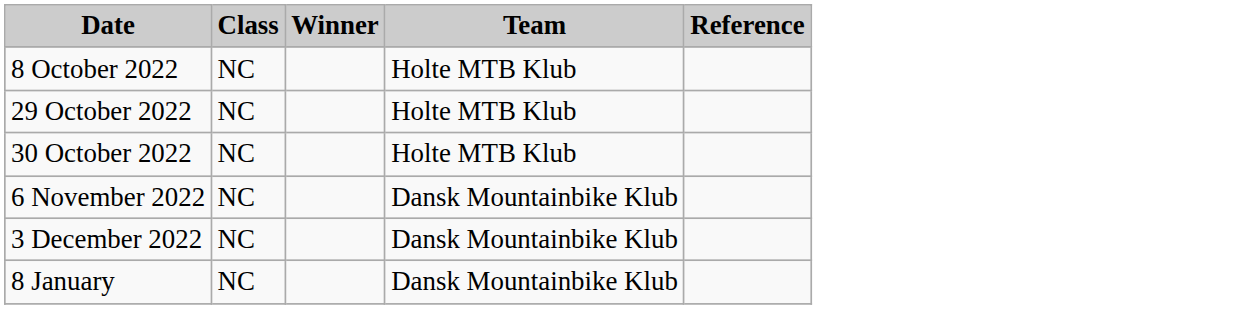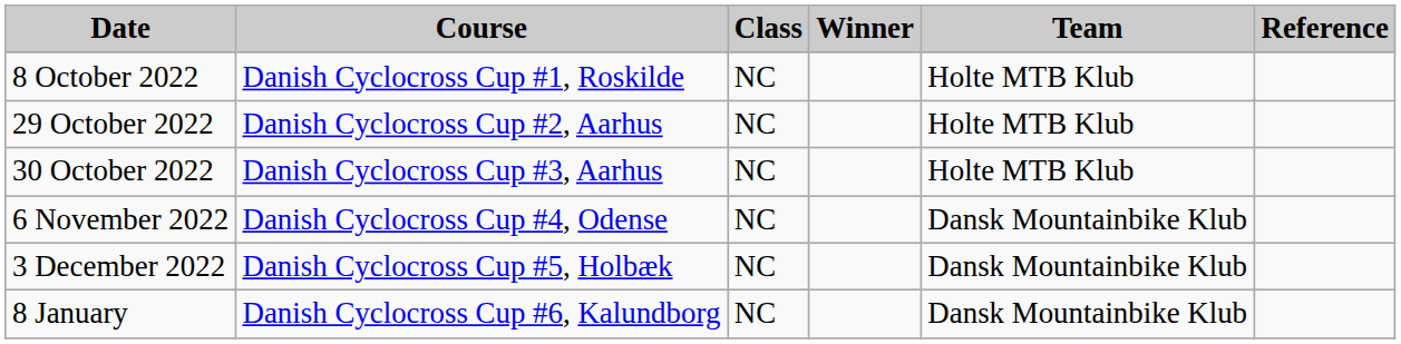+ column: Course | Danish Cyclocross Cup #1, Roskilde | Danish Cyclocross Cup #2, Aarhus | Danish Cyclocross Cup #3, Aarhus | Danish Cyclocross Cup #4, Odense | Danish Cyclocross Cup #5, Holbæk | Danish Cyclocross Cup #6, Kalundborg
